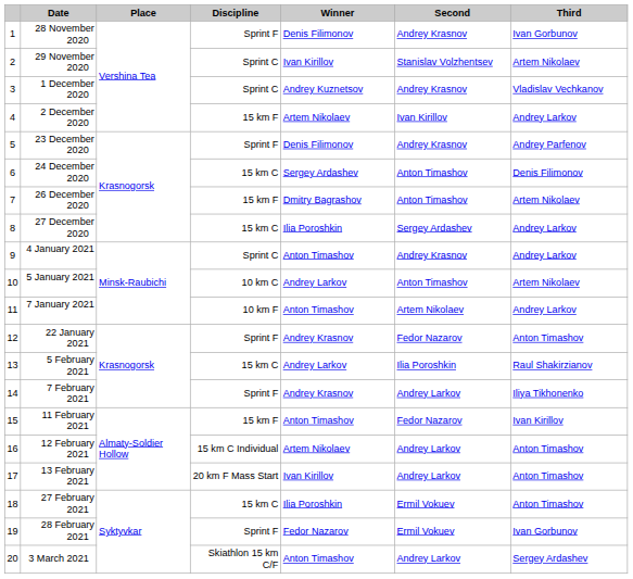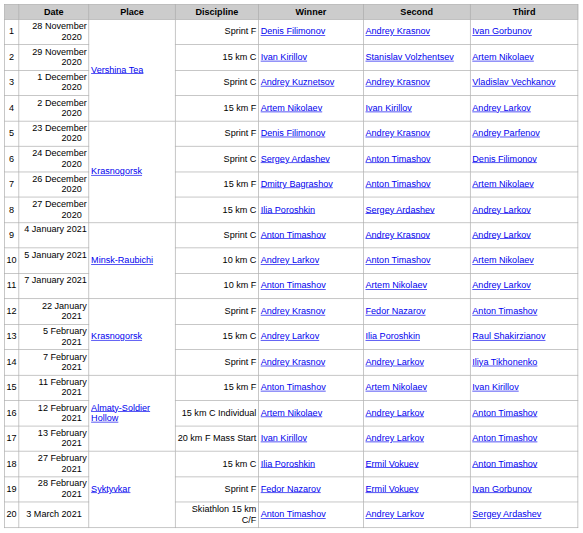29 November 2020 | Discipline: Sprint C -> 15 km C
24 December 2020 | Discipline: 15 km C -> Sprint C
11 February 2021 | Second: Fedor Nazarov -> Artem Nikolaev
